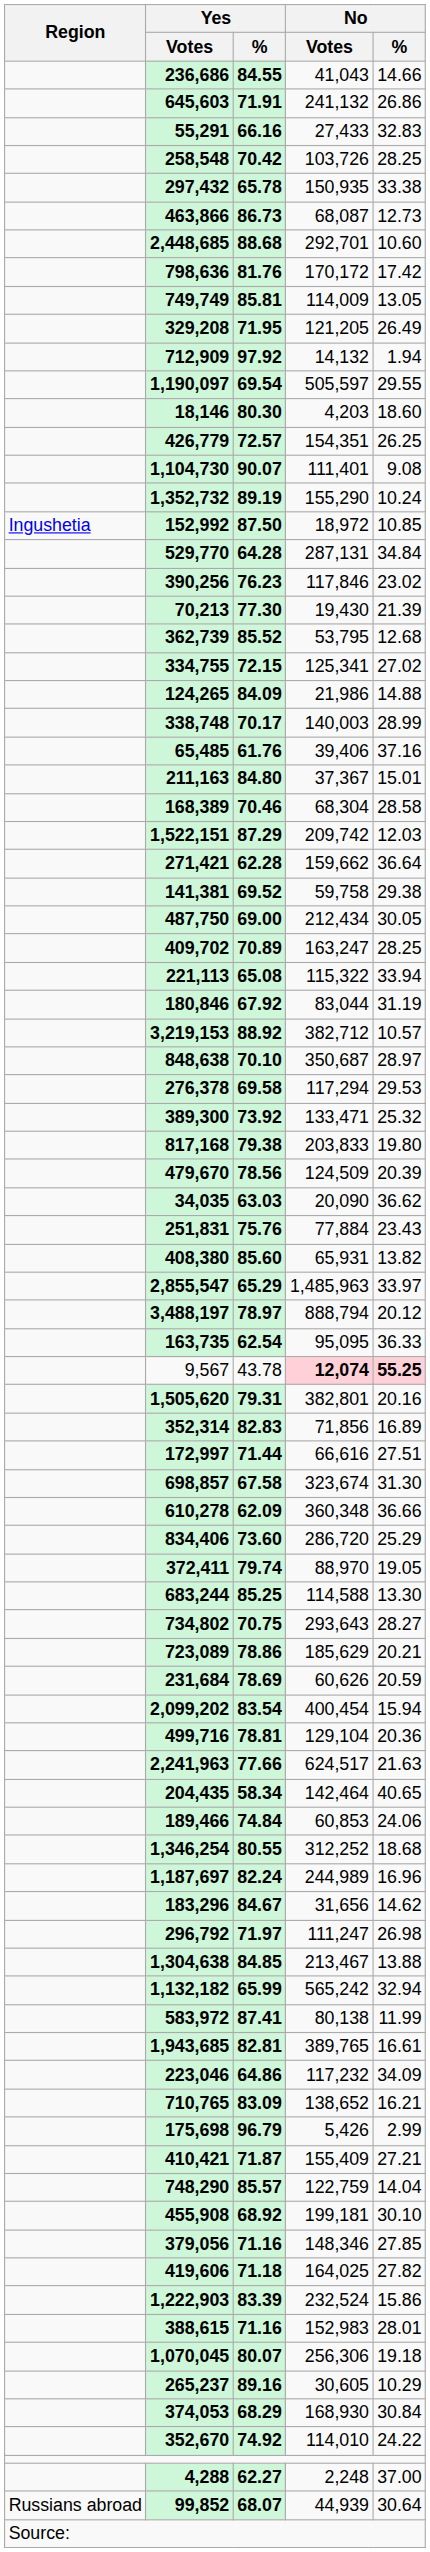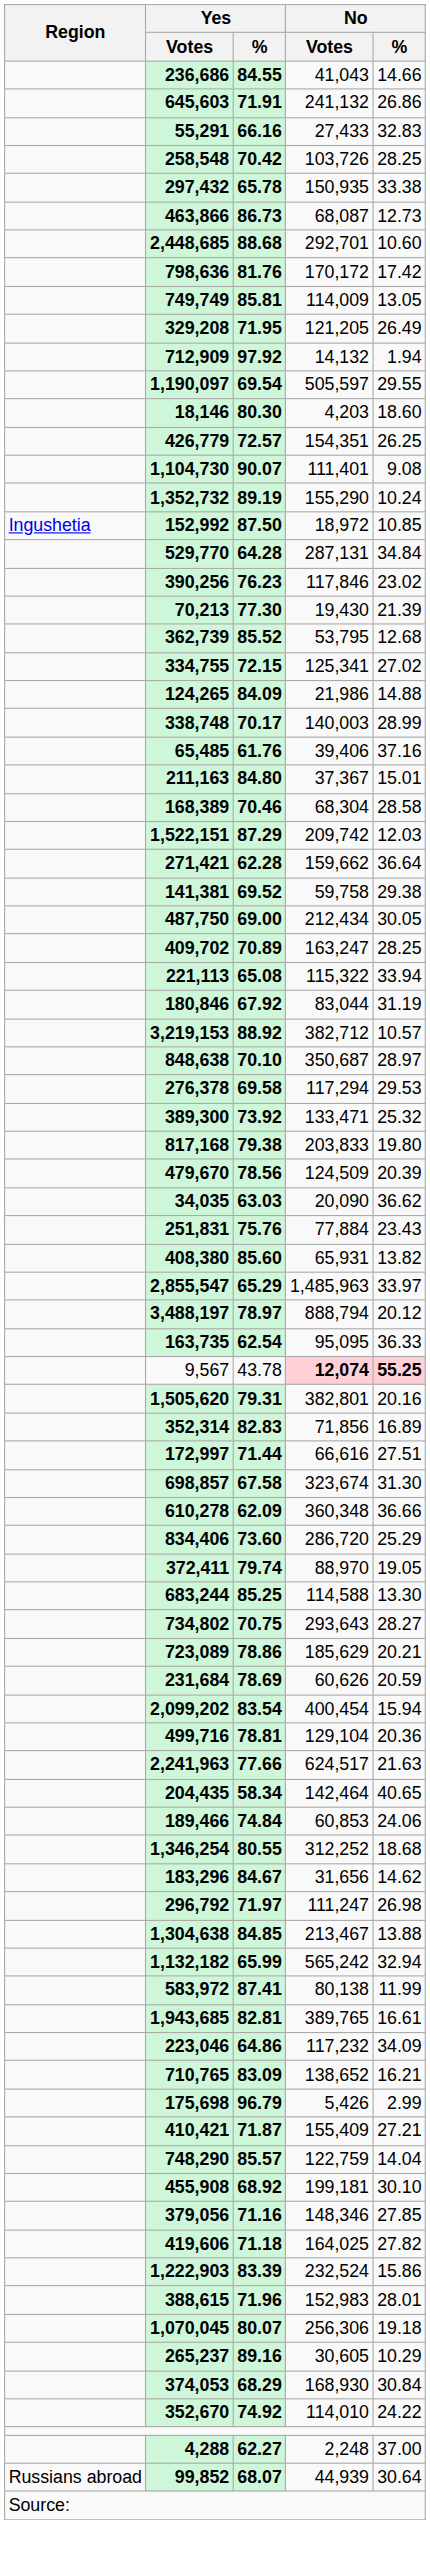- row: 1,187,697 | 82.24 | 244,989 | 16.96
388,615 | Yes / %: 71.16 -> 71.96
